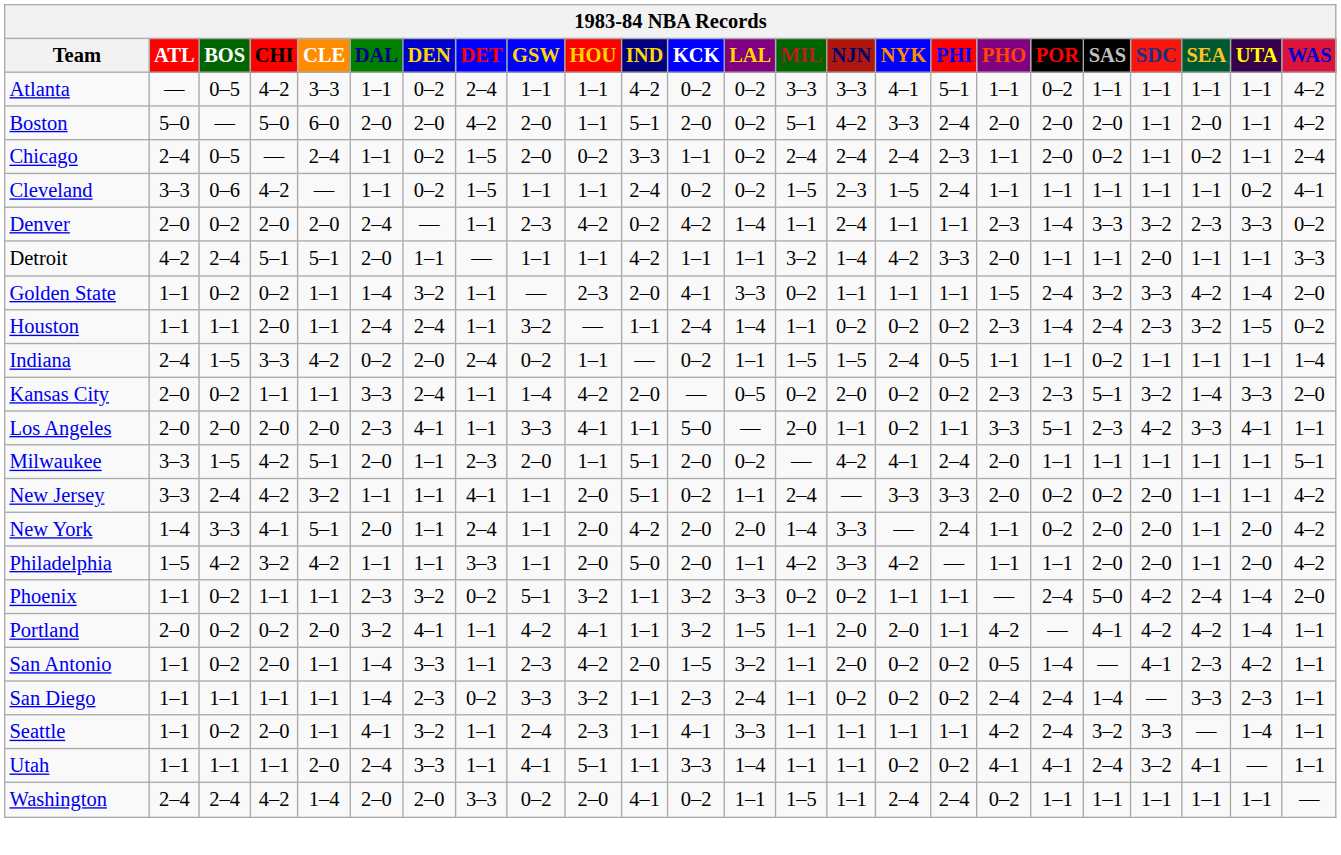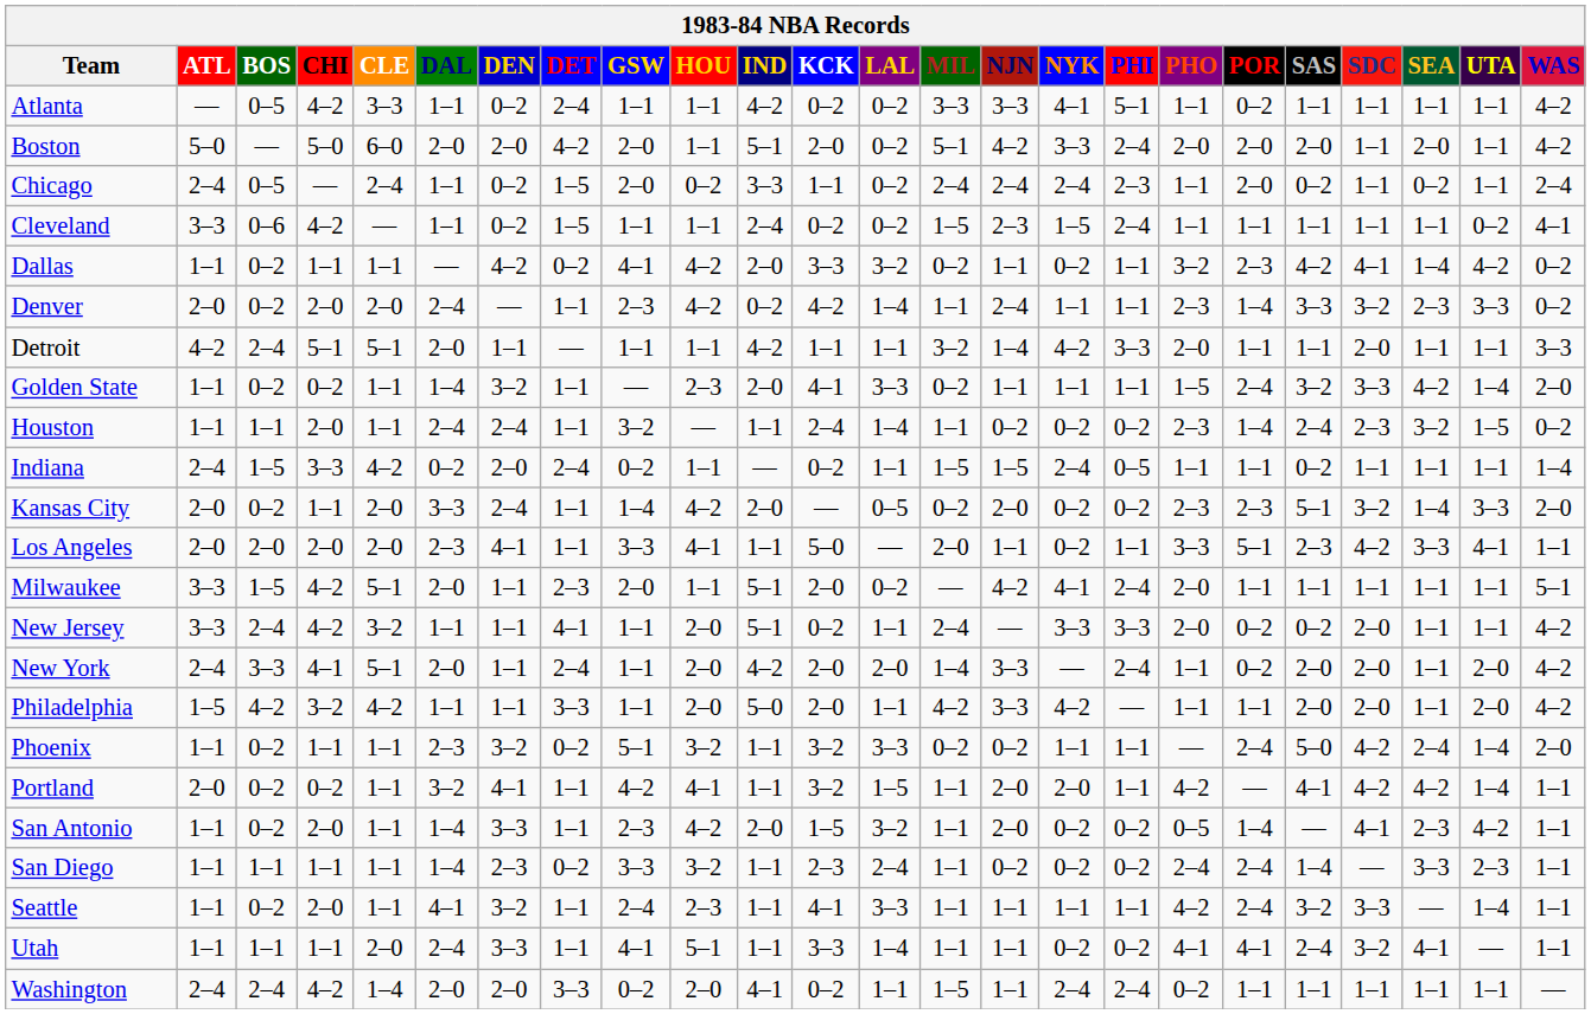+ row: Dallas | 1–1 | 0–2 | 1–1 | 1–1 | — | 4–2 | 0–2 | 4–1 | 4–2 | 2–0 | 3–3 | 3–2 | 0–2 | 1–1 | 0–2 | 1–1 | 3–2 | 2–3 | 4–2 | 4–1 | 1–4 | 4–2 | 0–2
Kansas City | CLE: 1–1 -> 2–0
New York | ATL: 1–4 -> 2–4
Portland | CLE: 2–0 -> 1–1
